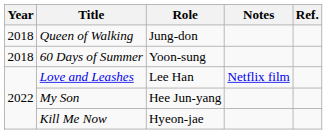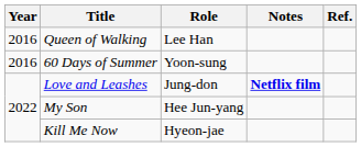Queen of Walking | Year: 2018 -> 2016
Queen of Walking | Role: Jung-don -> Lee Han
60 Days of Summer | Year: 2018 -> 2016
Love and Leashes | Role: Lee Han -> Jung-don
Love and Leashes | Notes: normal -> bold
